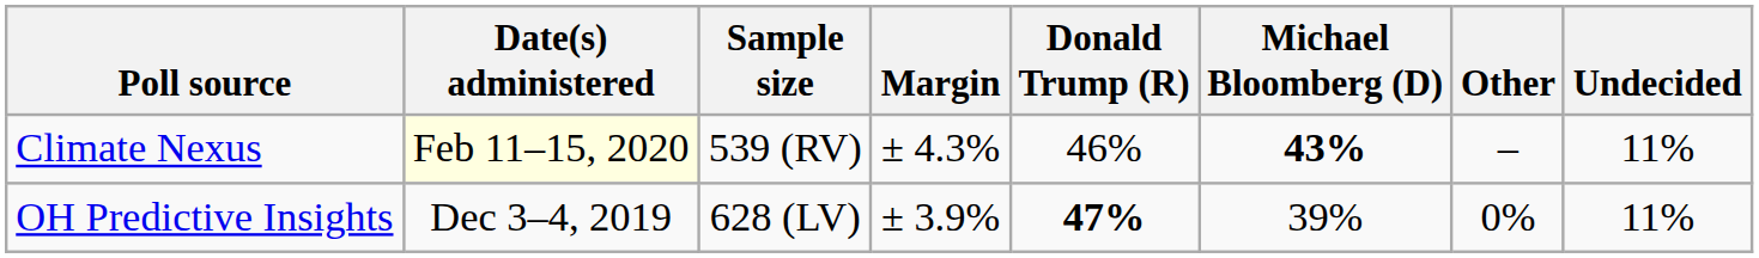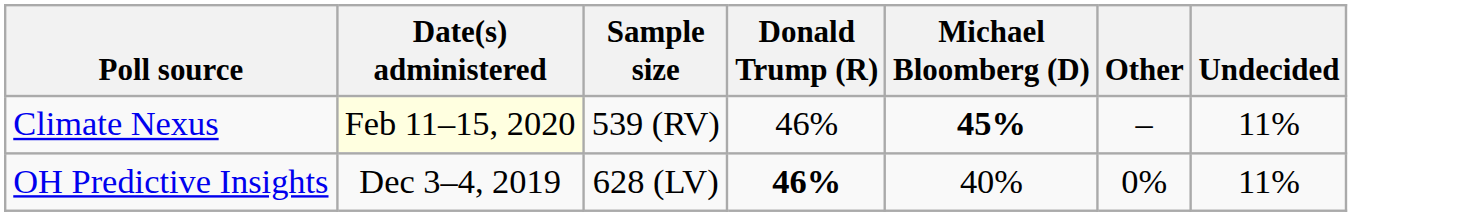- column: Margin | ± 4.3% | ± 3.9%
Climate Nexus | Michael Bloomberg (D): 43% -> 45%
OH Predictive Insights | Donald Trump (R): 47% -> 46%
OH Predictive Insights | Michael Bloomberg (D): 39% -> 40%
